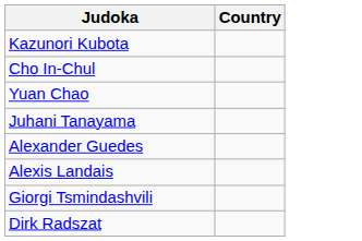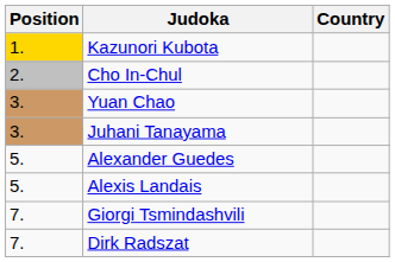+ column: Position | 1. | 2. | 3. | 3. | 5. | 5. | 7. | 7.
